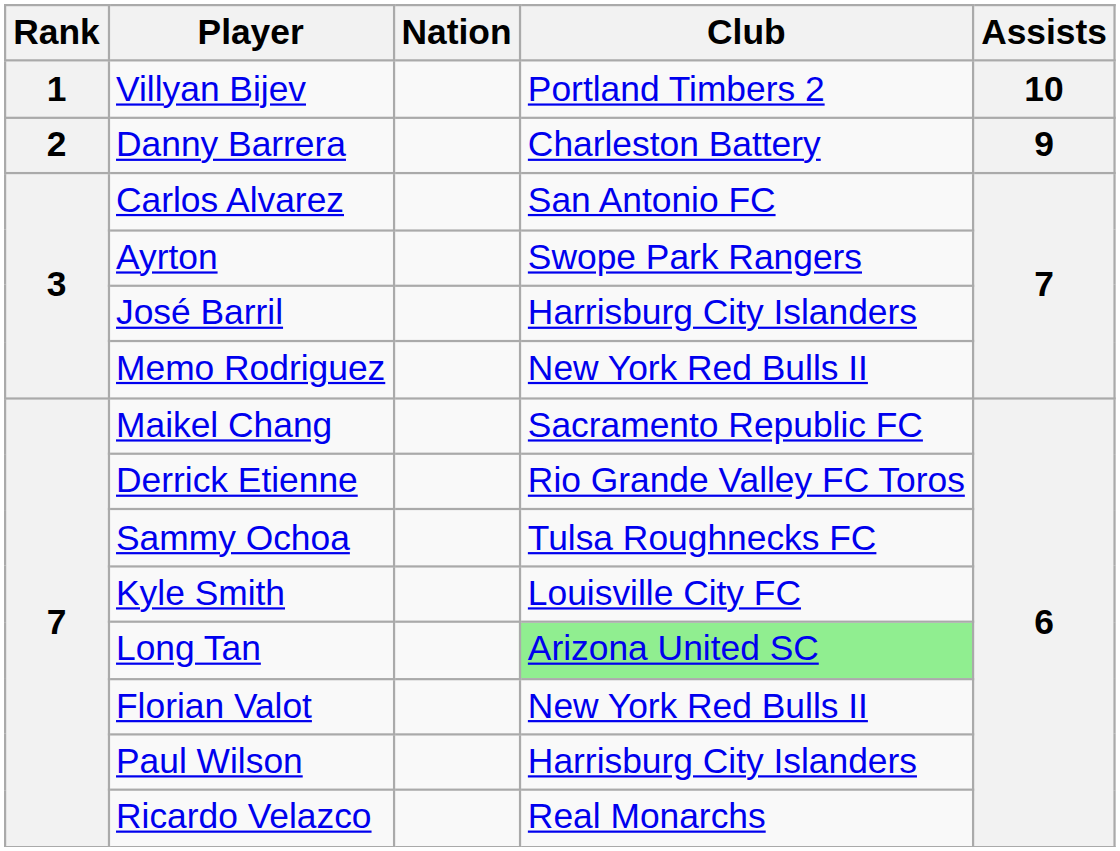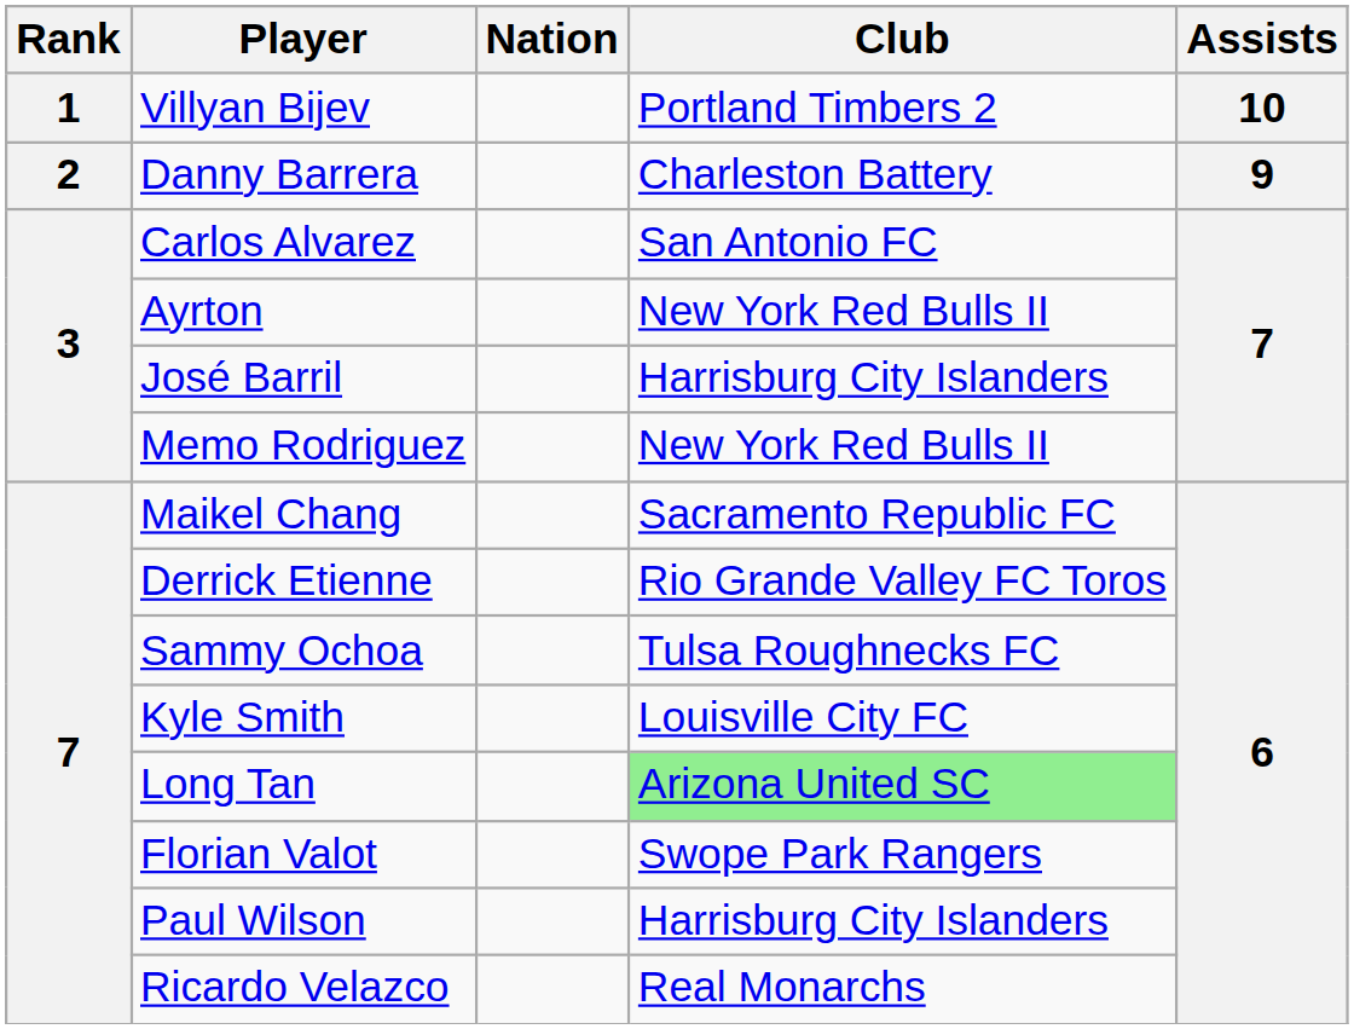Ayrton | Club: Swope Park Rangers -> New York Red Bulls II
Florian Valot | Club: New York Red Bulls II -> Swope Park Rangers
